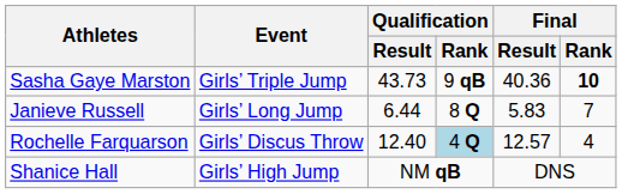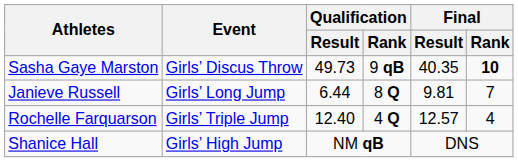Sasha Gaye Marston | Event: Girls’ Triple Jump -> Girls’ Discus Throw
Sasha Gaye Marston | Qualification / Result: 43.73 -> 49.73
Sasha Gaye Marston | Final / Result: 40.36 -> 40.35
Janieve Russell | Final / Result: 5.83 -> 9.81
Rochelle Farquarson | Event: Girls’ Discus Throw -> Girls’ Triple Jump
Rochelle Farquarson | Qualification / Rank: lightblue background -> no background
